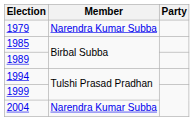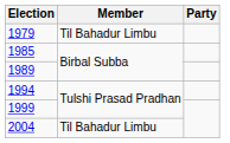1979 | Member: Narendra Kumar Subba -> Til Bahadur Limbu
2004 | Member: Narendra Kumar Subba -> Til Bahadur Limbu
